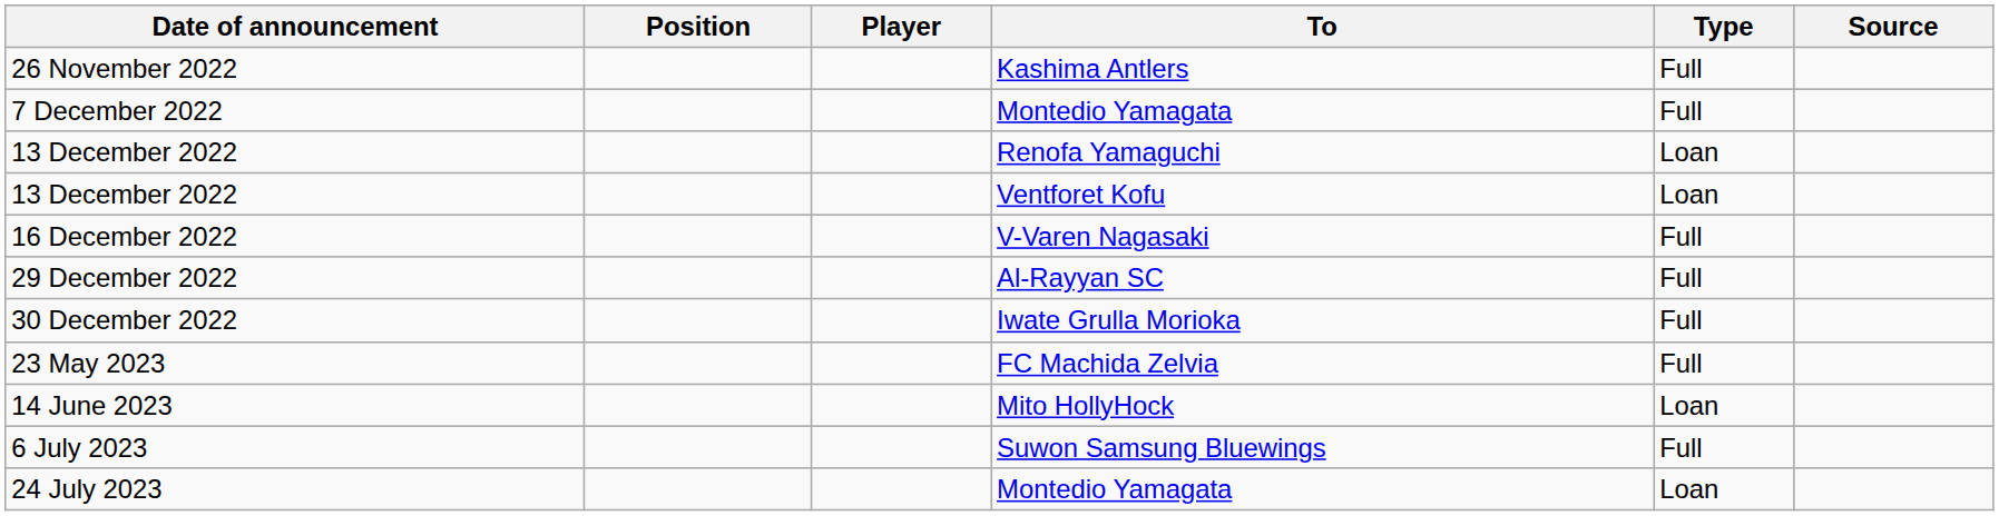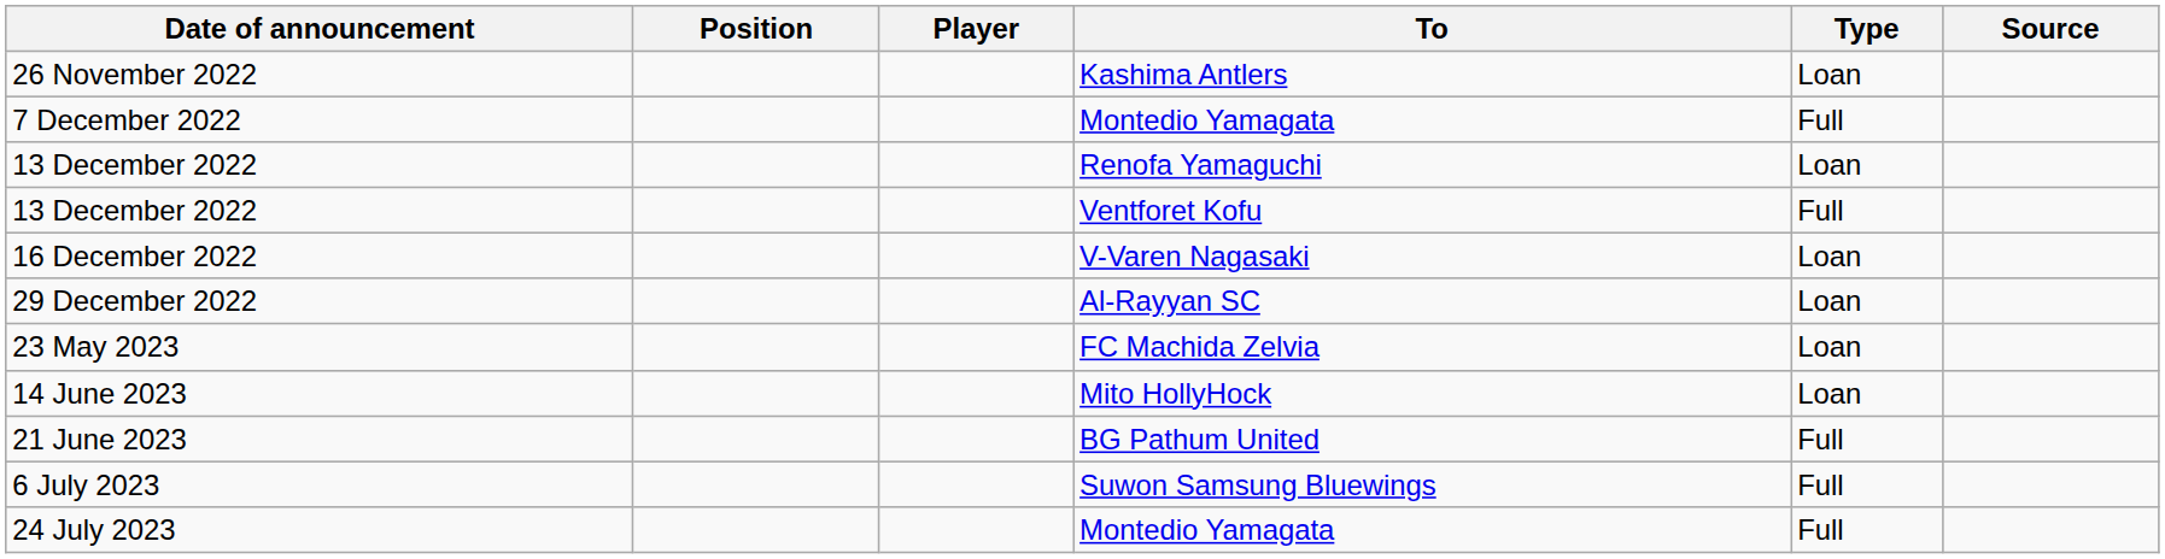26 November 2022 | Type: Full -> Loan
13 December 2022 / Ventforet Kofu | Type: Loan -> Full
16 December 2022 | Type: Full -> Loan
29 December 2022 | Type: Full -> Loan
- row: 30 December 2022 | Iwate Grulla Morioka | Full
23 May 2023 | Type: Full -> Loan
+ row: 21 June 2023 | BG Pathum United | Full
24 July 2023 | Type: Loan -> Full
